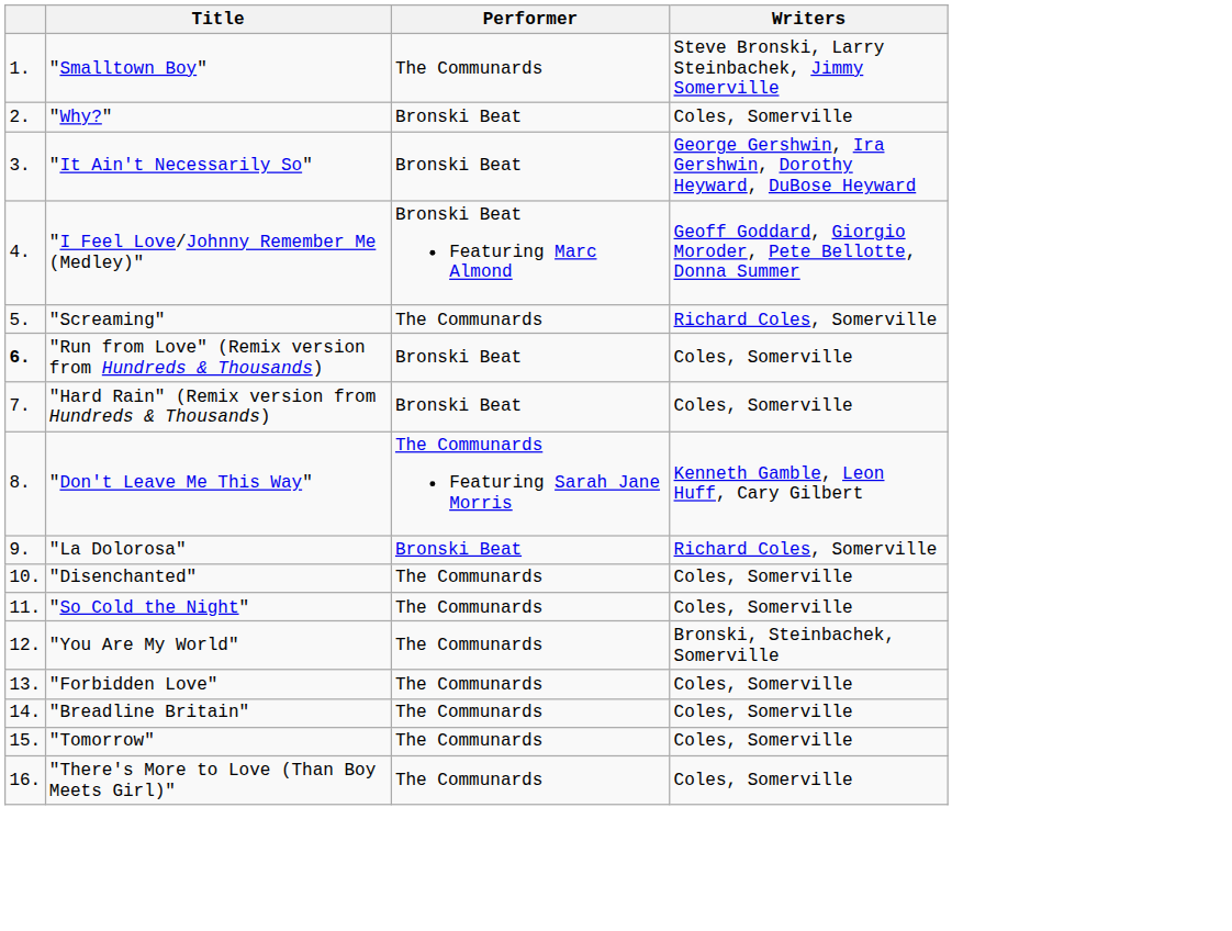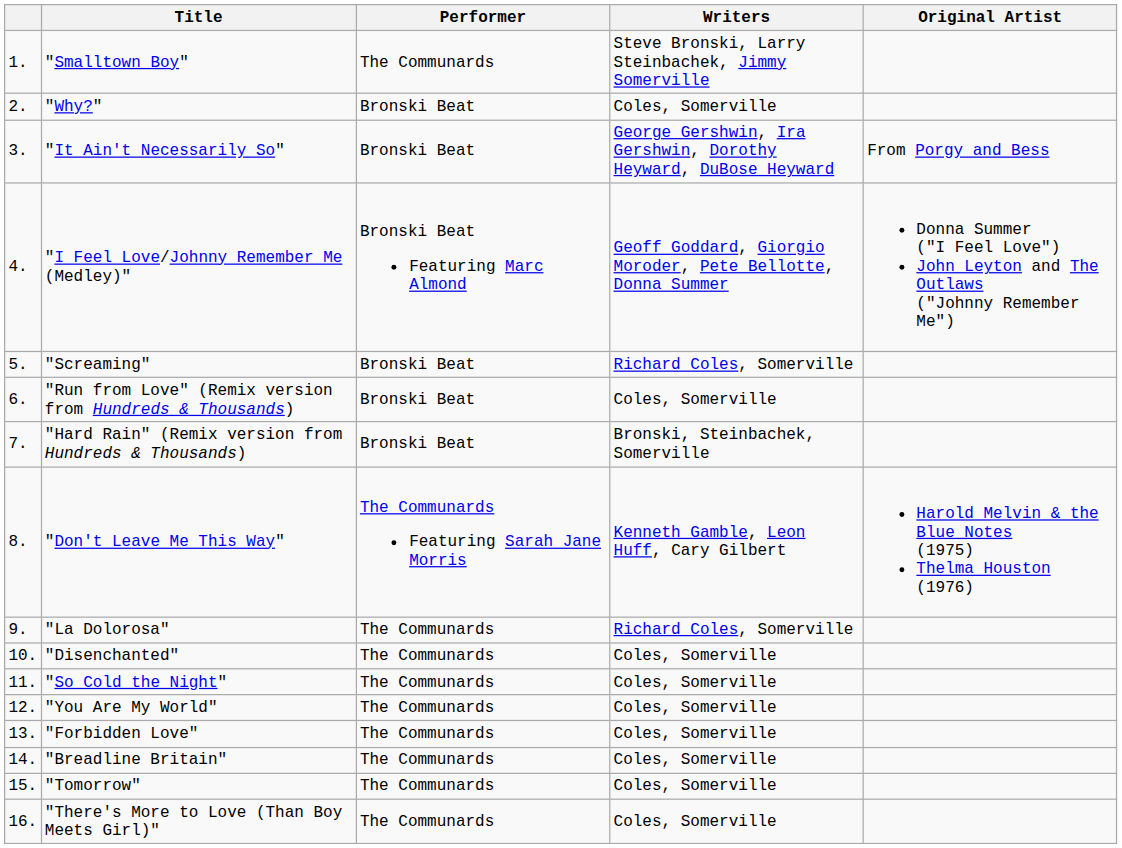+ column: Original Artist | From Porgy and Bess | Donna Summer ("I Feel Love") John Leyton and The Outlaws ("Johnny Remember Me") | Harold Melvin & the Blue Notes (1975) Thelma Houston (1976)
"Screaming" | Performer: The Communards -> Bronski Beat
"Run from Love" (Remix version from Hundreds & Thousands) | column 1: bold -> normal
"Hard Rain" (Remix version from Hundreds & Thousands) | Writers: Coles, Somerville -> Bronski, Steinbachek, Somerville
"La Dolorosa" | Performer: Bronski Beat -> The Communards
"You Are My World" | Writers: Bronski, Steinbachek, Somerville -> Coles, Somerville
